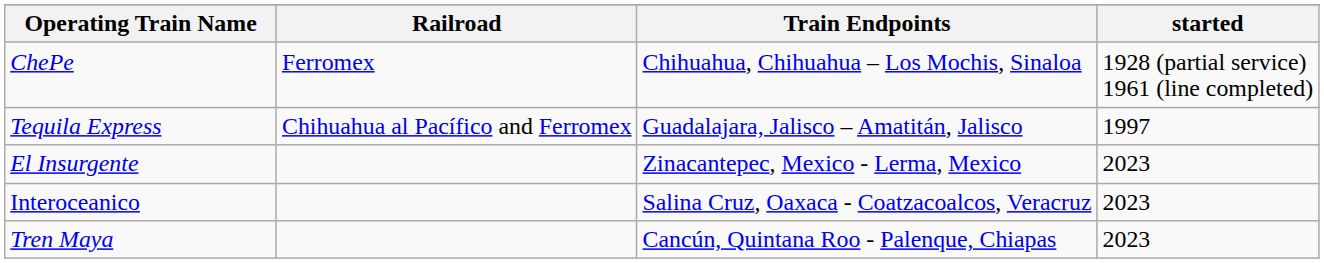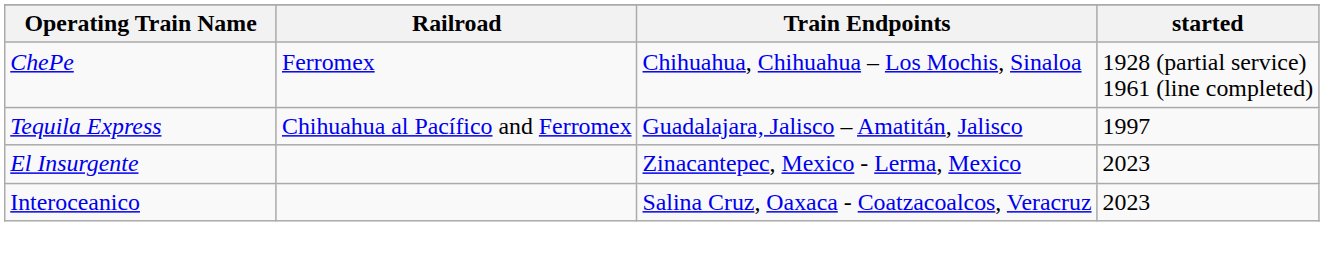- row: Tren Maya | Cancún, Quintana Roo - Palenque, Chiapas | 2023
